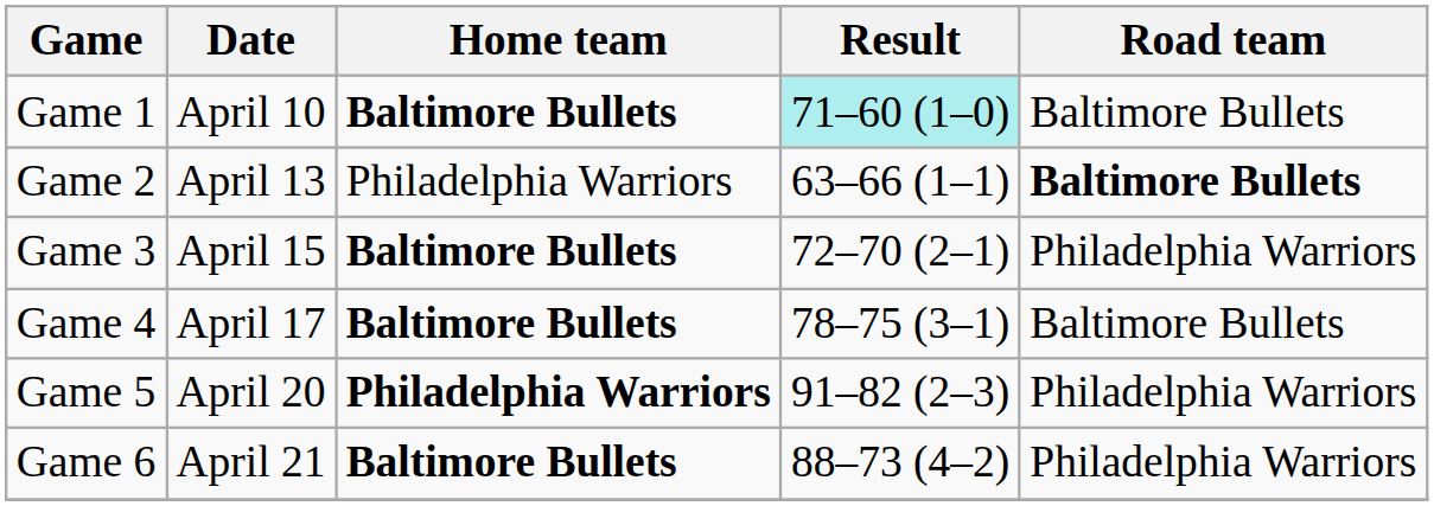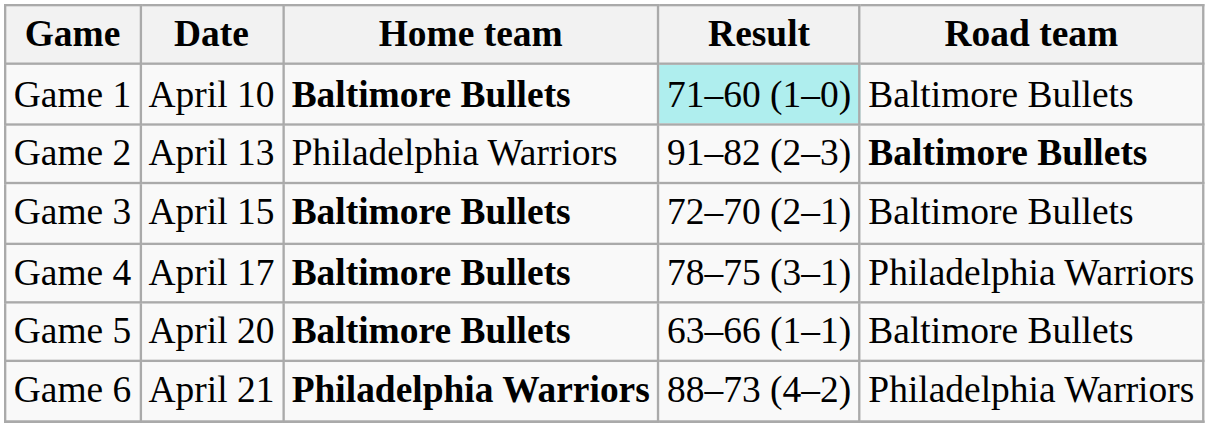Game 2 | Result: 63–66 (1–1) -> 91–82 (2–3)
Game 3 | Road team: Philadelphia Warriors -> Baltimore Bullets
Game 4 | Road team: Baltimore Bullets -> Philadelphia Warriors
Game 5 | Home team: Philadelphia Warriors -> Baltimore Bullets
Game 5 | Result: 91–82 (2–3) -> 63–66 (1–1)
Game 5 | Road team: Philadelphia Warriors -> Baltimore Bullets
Game 6 | Home team: Baltimore Bullets -> Philadelphia Warriors
